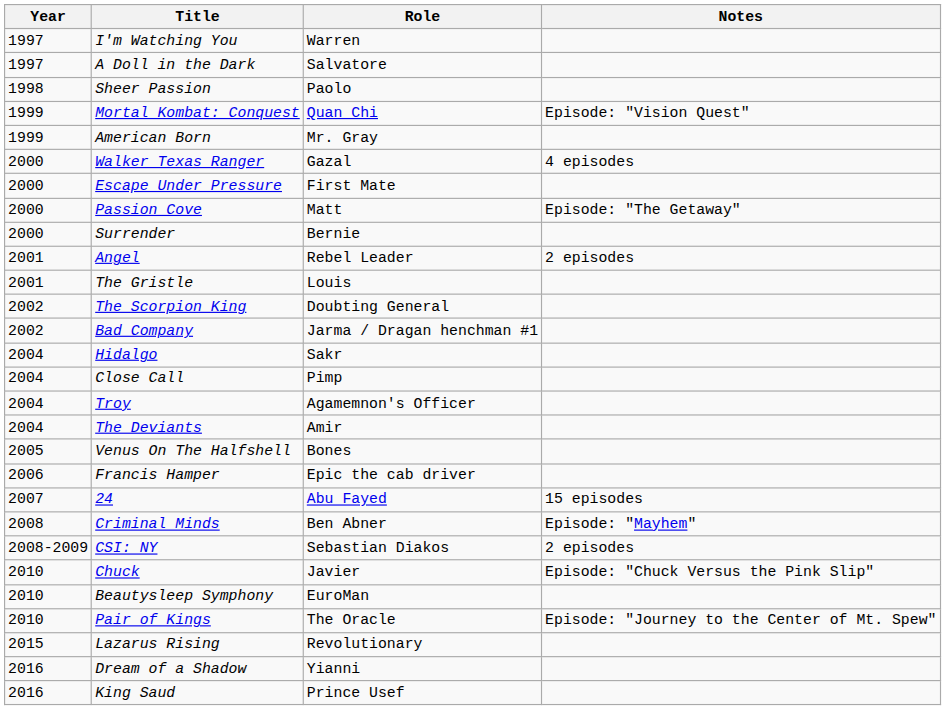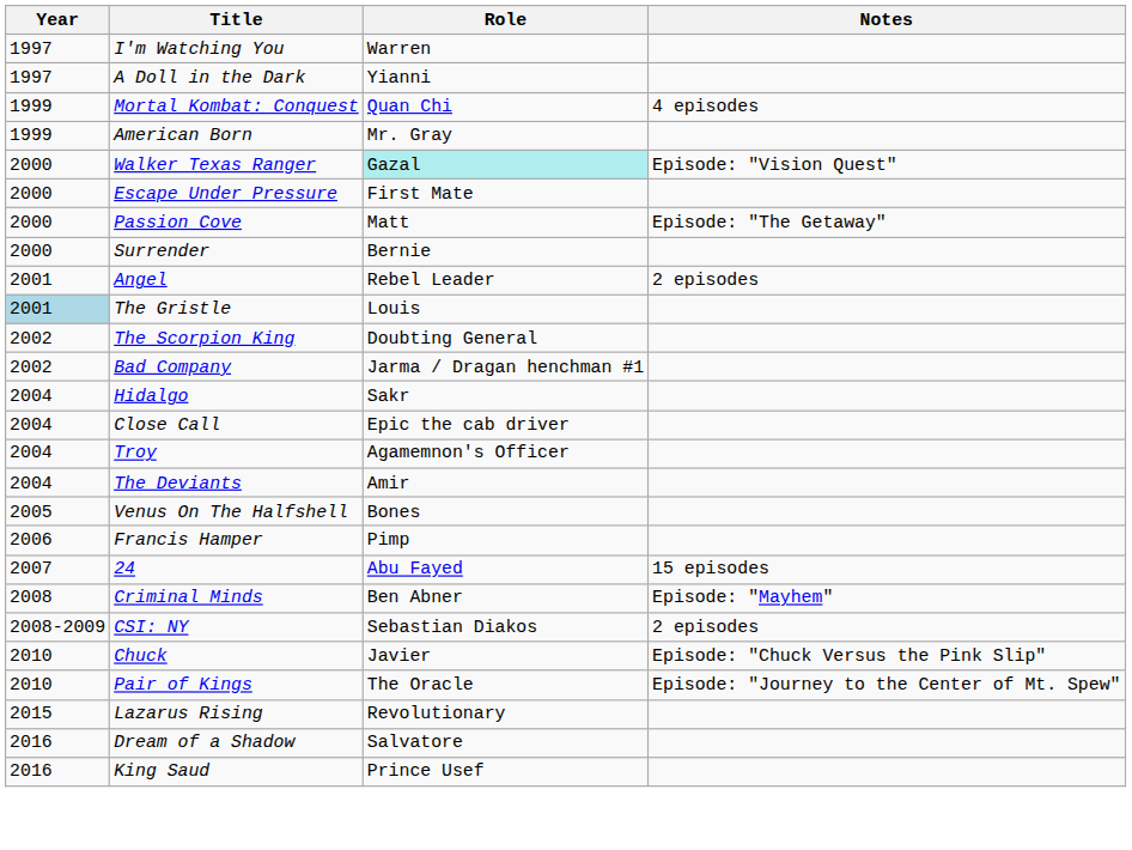A Doll in the Dark | Role: Salvatore -> Yianni
- row: 1998 | Sheer Passion | Paolo
Mortal Kombat: Conquest | Notes: Episode: "Vision Quest" -> 4 episodes
Walker Texas Ranger | Role: no background -> paleturquoise background
Walker Texas Ranger | Notes: 4 episodes -> Episode: "Vision Quest"
The Gristle | Year: no background -> lightblue background
Close Call | Role: Pimp -> Epic the cab driver
Francis Hamper | Role: Epic the cab driver -> Pimp
- row: 2010 | Beautysleep Symphony | EuroMan
Dream of a Shadow | Role: Yianni -> Salvatore
